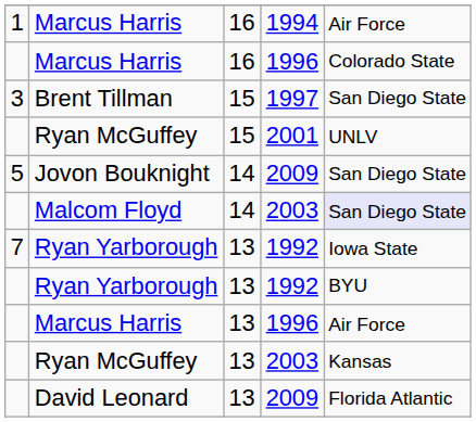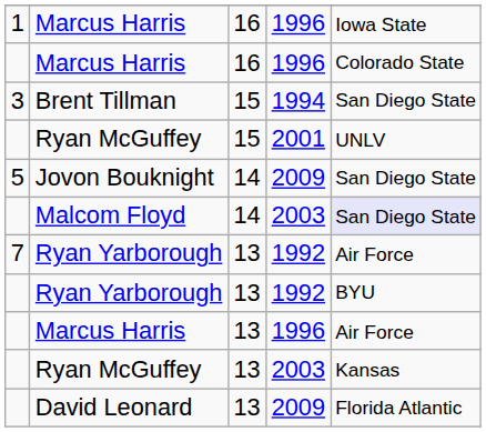1 / Marcus Harris | column 4: 1994 -> 1996
1 / Marcus Harris | column 5: Air Force -> Iowa State
Brent Tillman | column 4: 1997 -> 1994
7 / Ryan Yarborough | column 5: Iowa State -> Air Force
